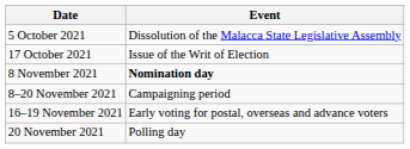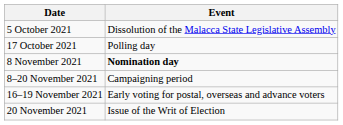17 October 2021 | Event: Issue of the Writ of Election -> Polling day
20 November 2021 | Event: Polling day -> Issue of the Writ of Election
